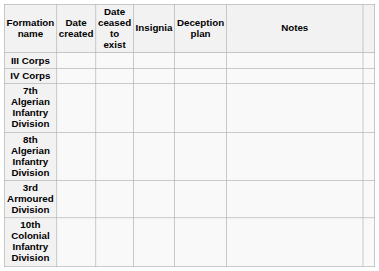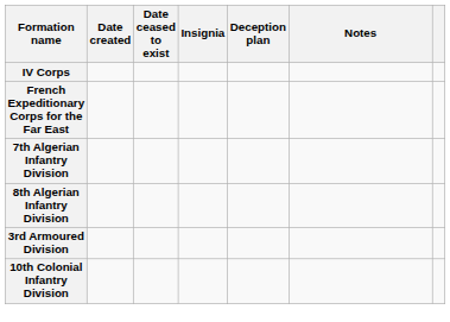- row: III Corps
+ row: French Expeditionary Corps for the Far East
